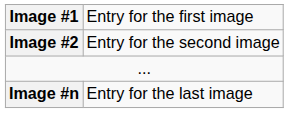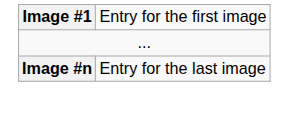- row: Image #2 | Entry for the second image
